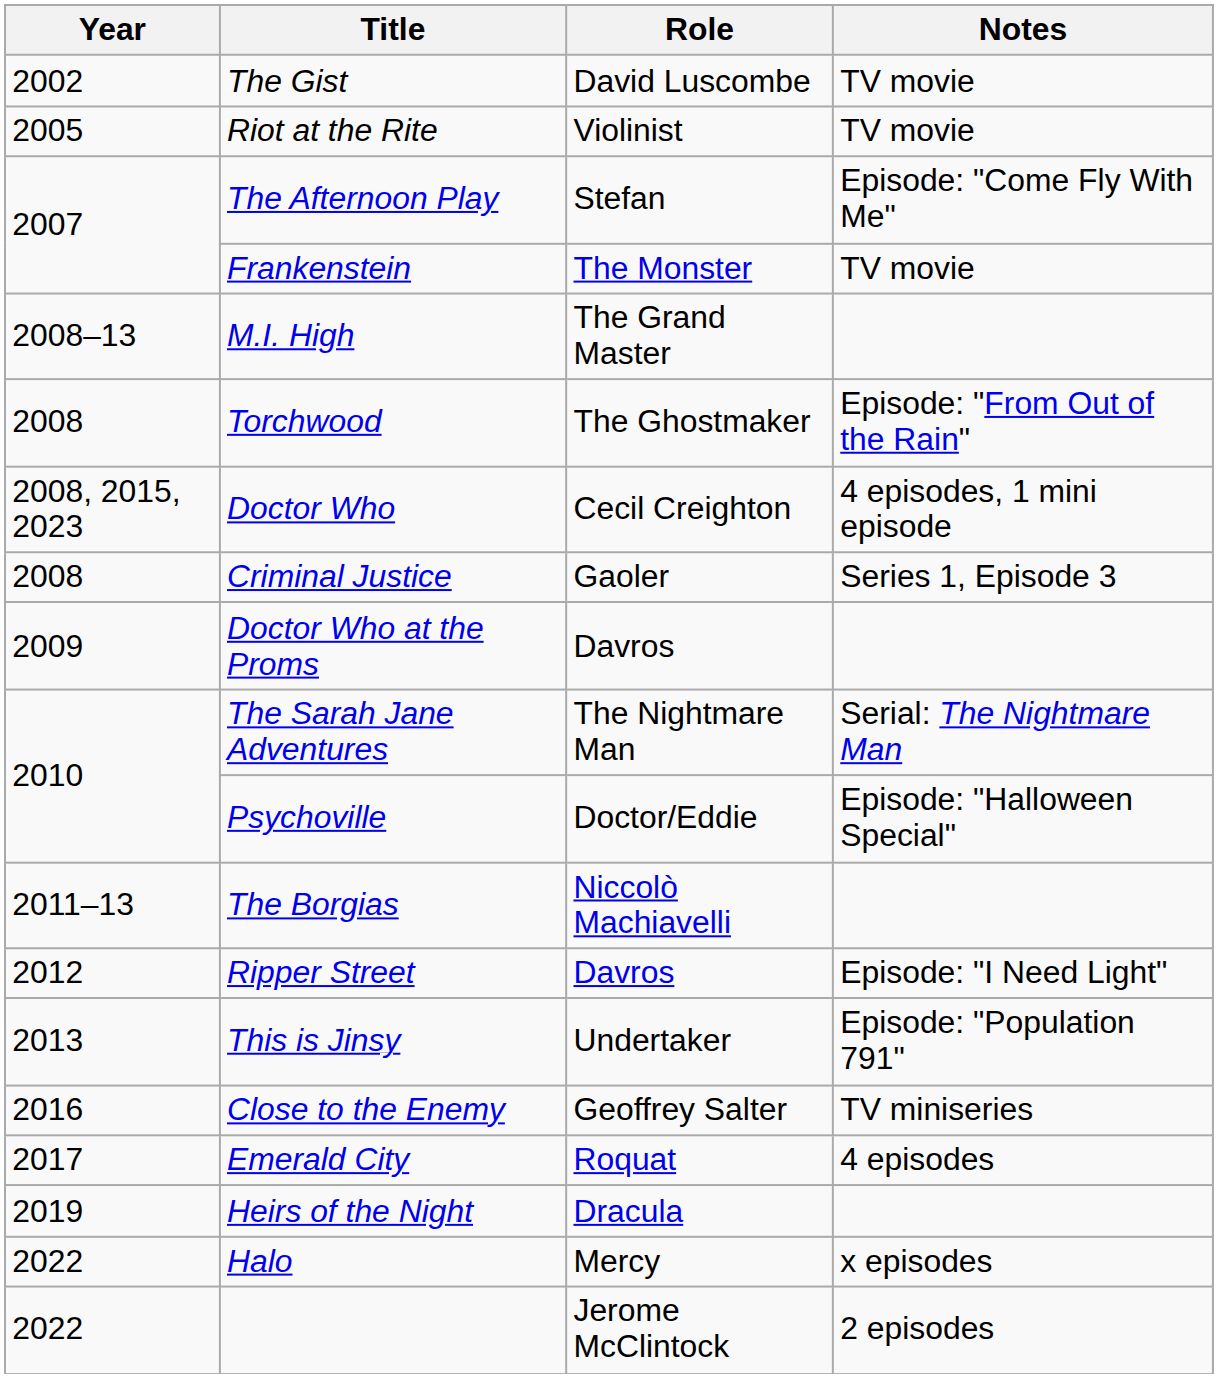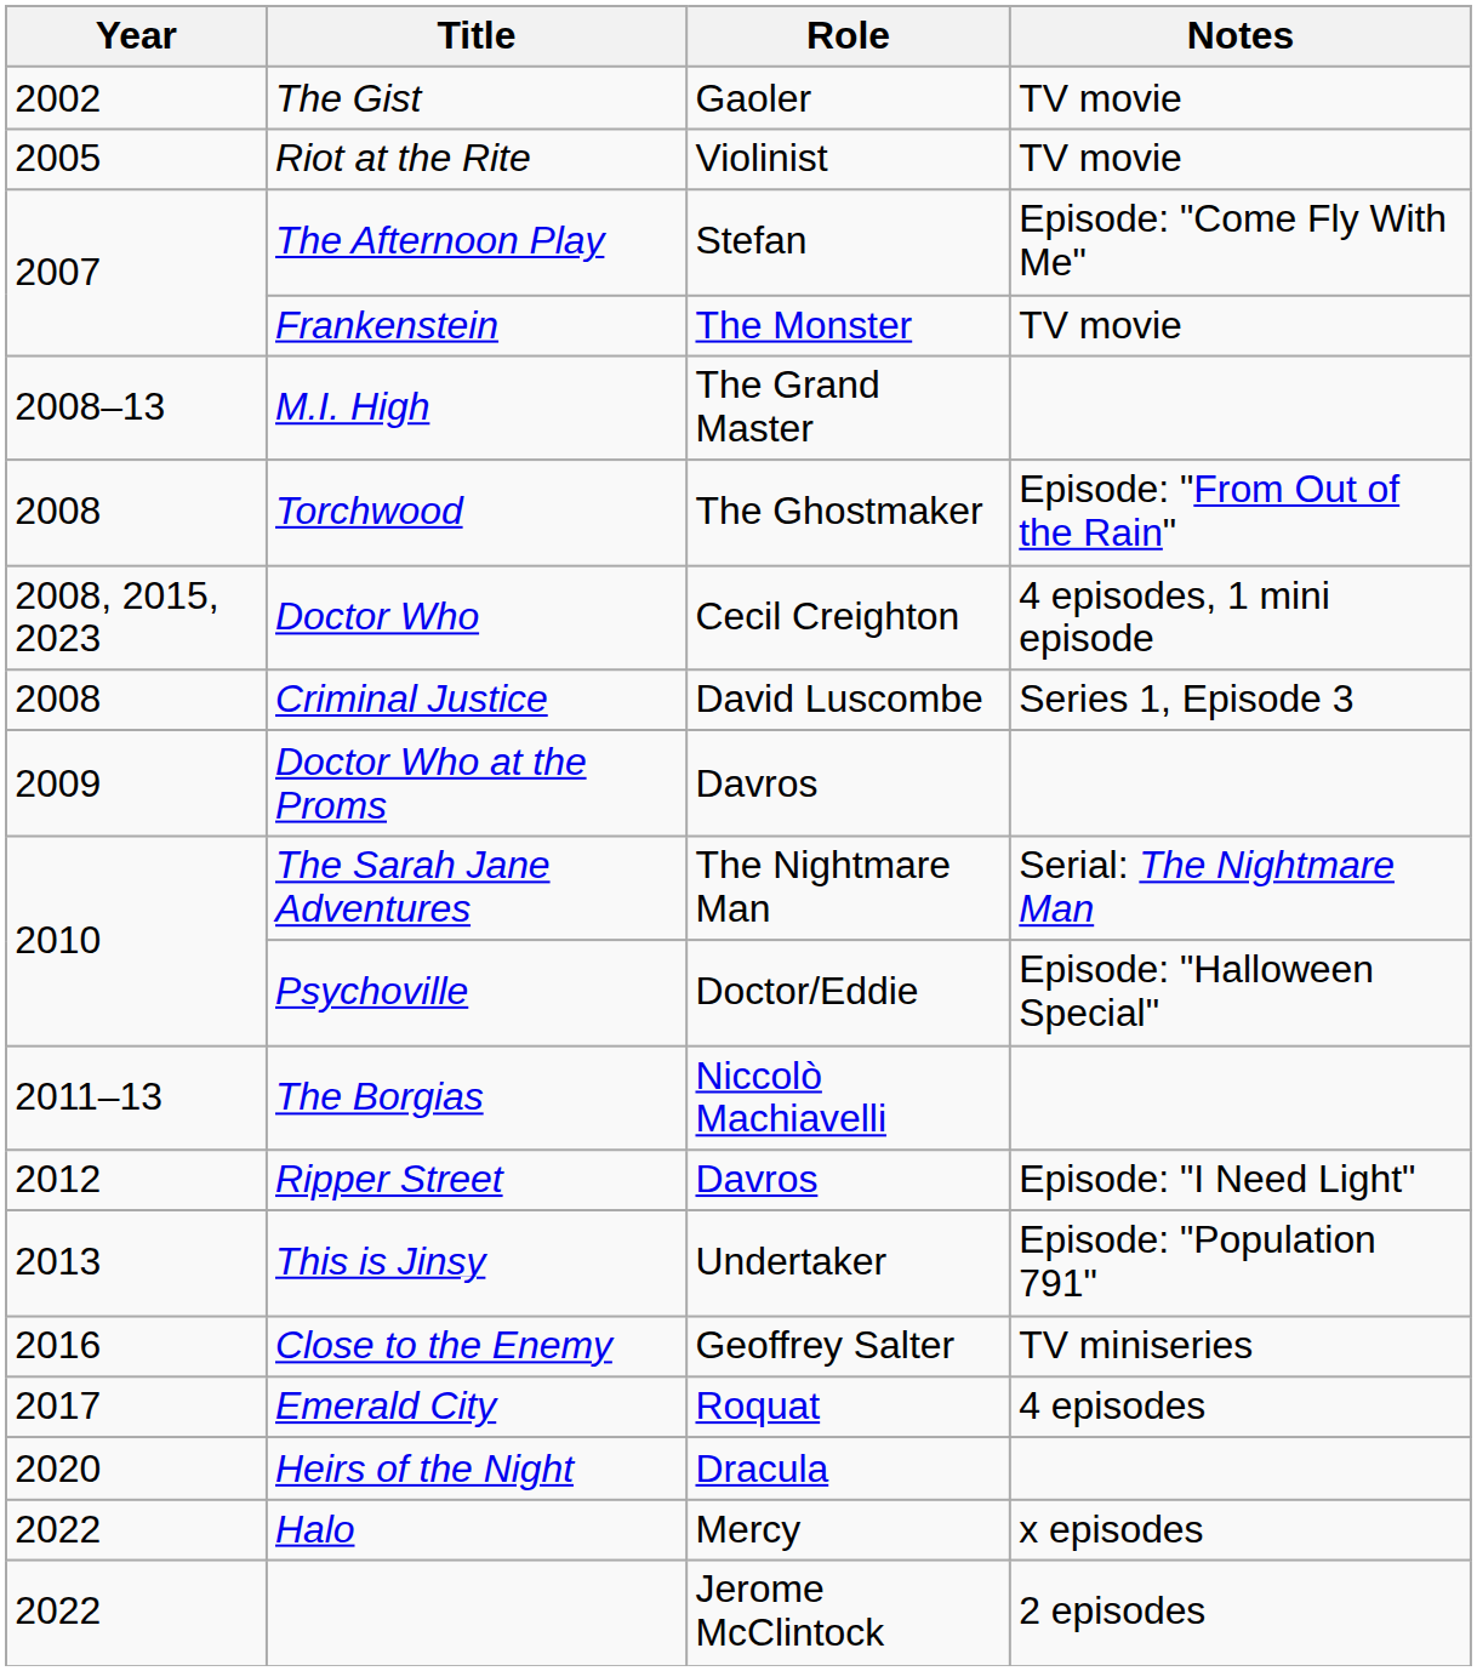The Gist | Role: David Luscombe -> Gaoler
Criminal Justice | Role: Gaoler -> David Luscombe
Heirs of the Night | Year: 2019 -> 2020
